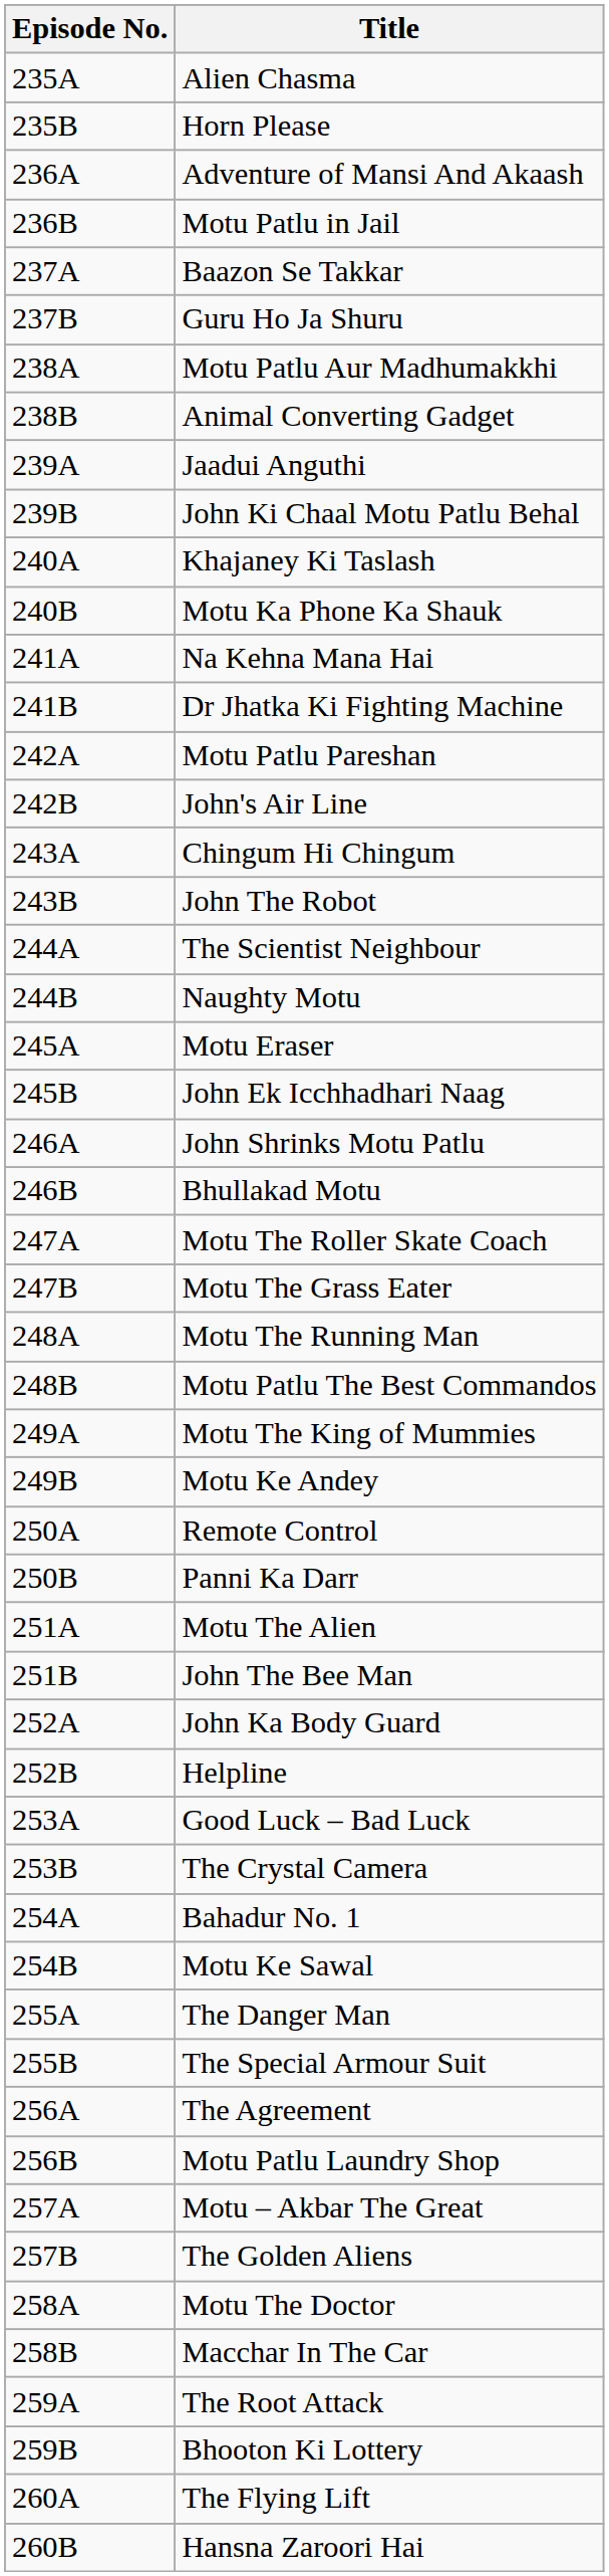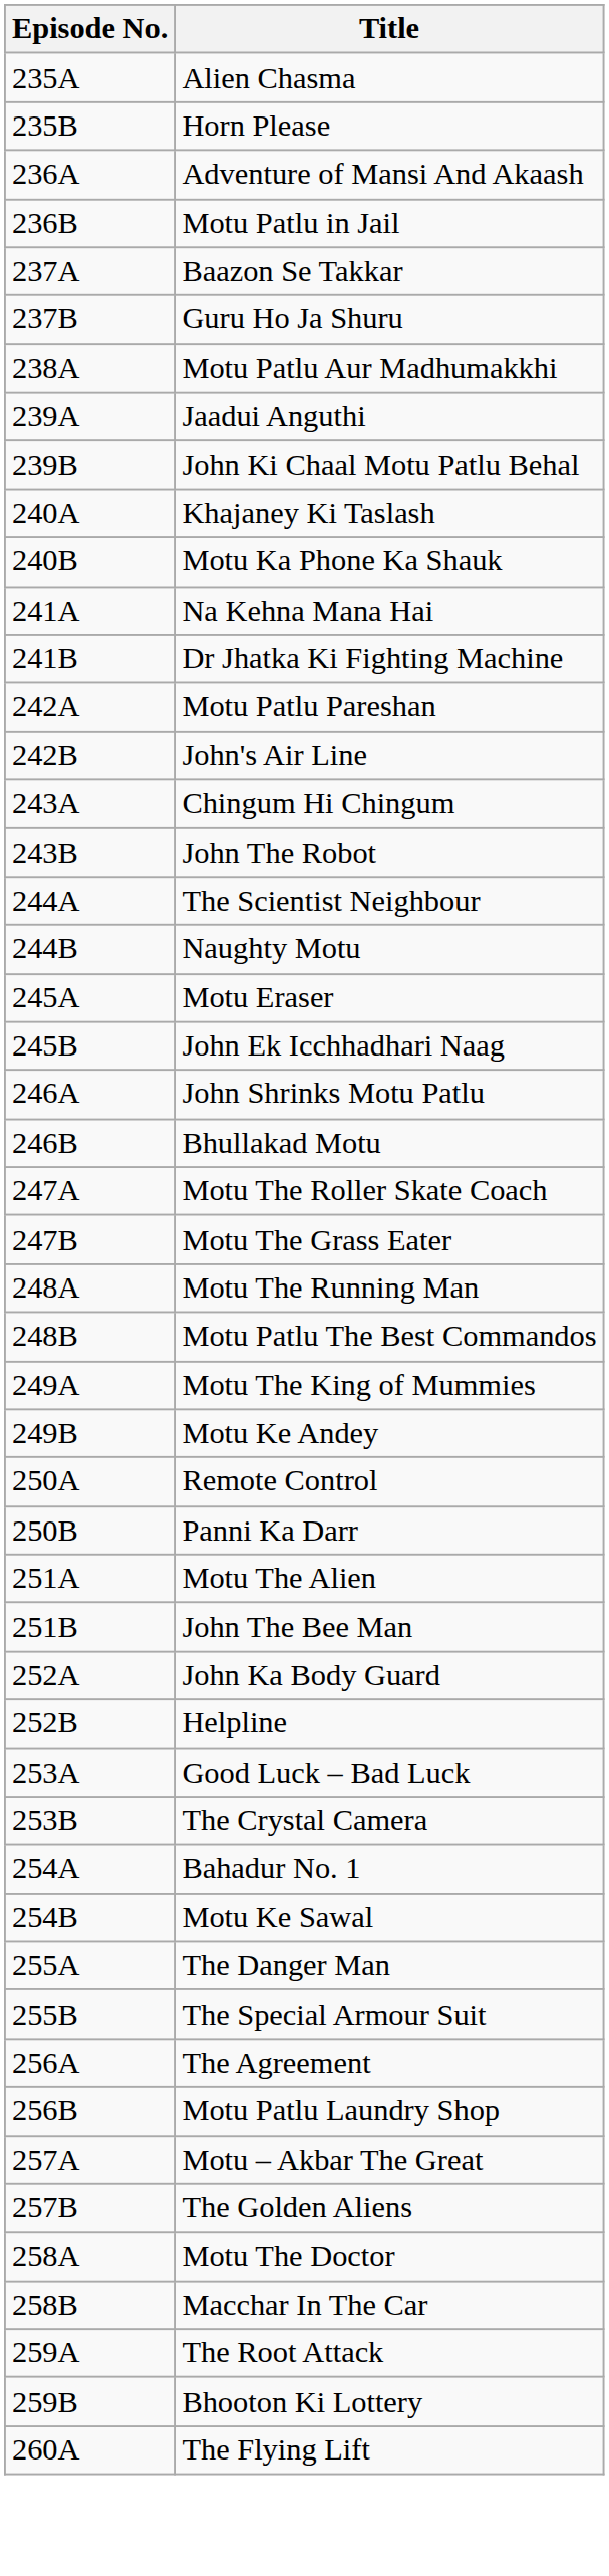- row: 238B | Animal Converting Gadget
- row: 260B | Hansna Zaroori Hai
